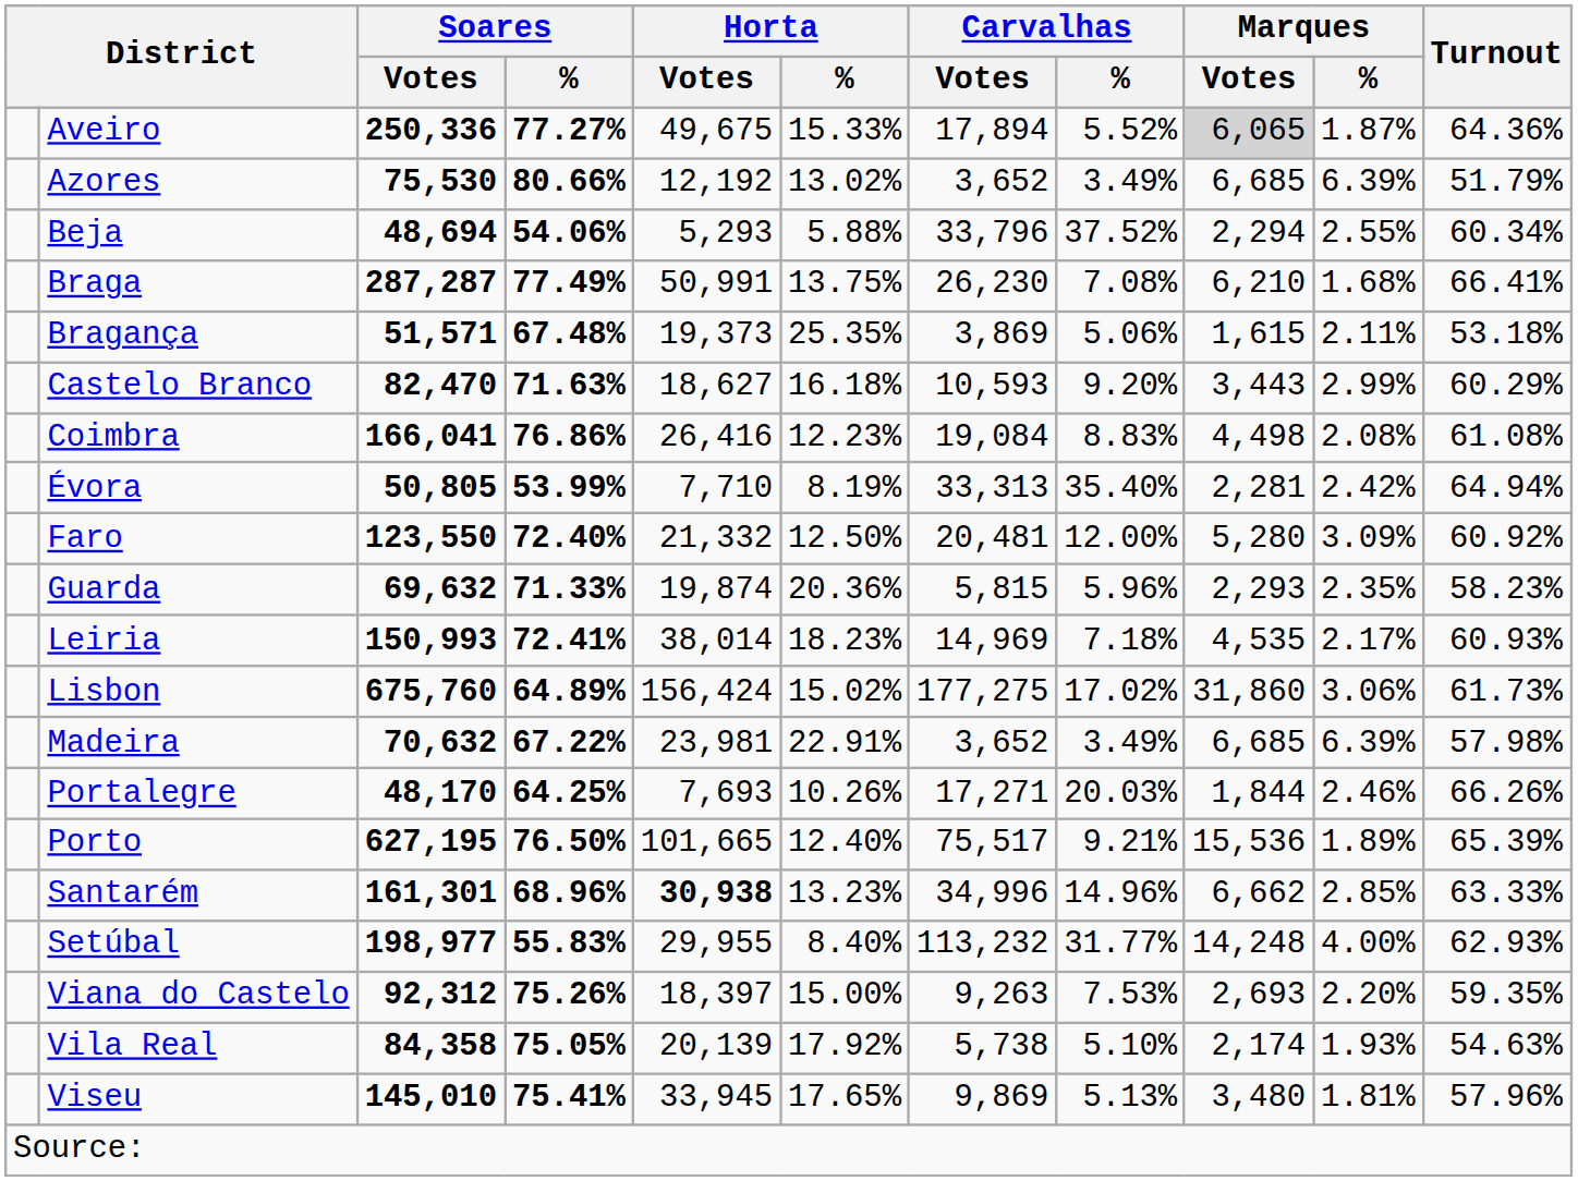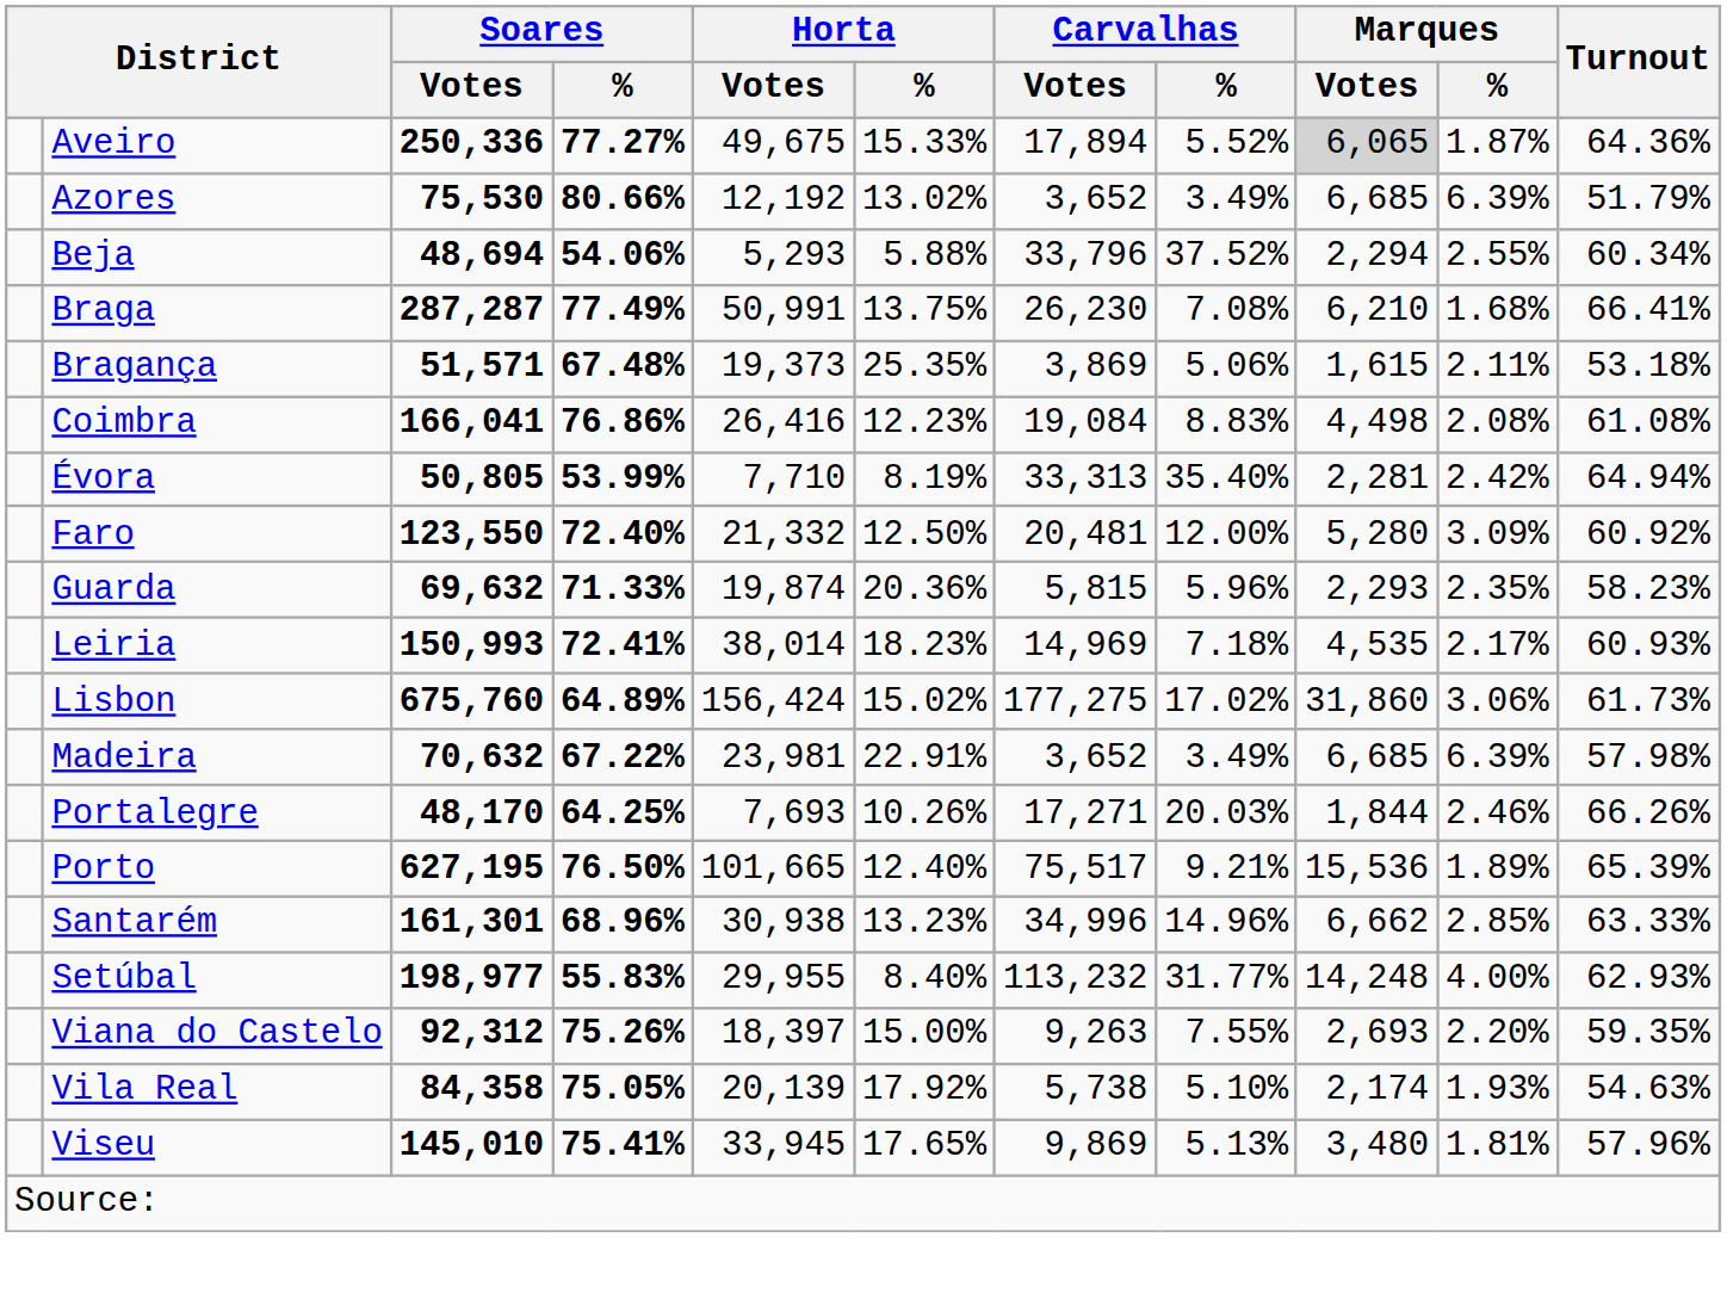- row: Castelo Branco | 82,470 | 71.63% | 18,627 | 16.18% | 10,593 | 9.20% | 3,443 | 2.99% | 60.29%
Santarém | Horta / Votes: bold -> normal
Viana do Castelo | Carvalhas / %: 7.53% -> 7.55%
